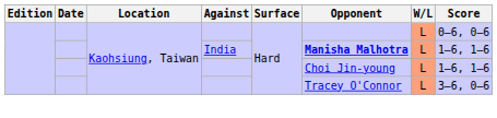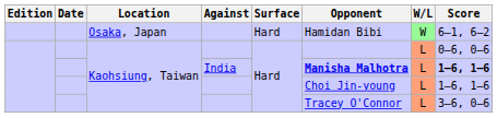+ row: Osaka, Japan | Hard | Hamidan Bibi | W | 6–1, 6–2
Kaohsiung, Taiwan / India | Score: normal -> bold
